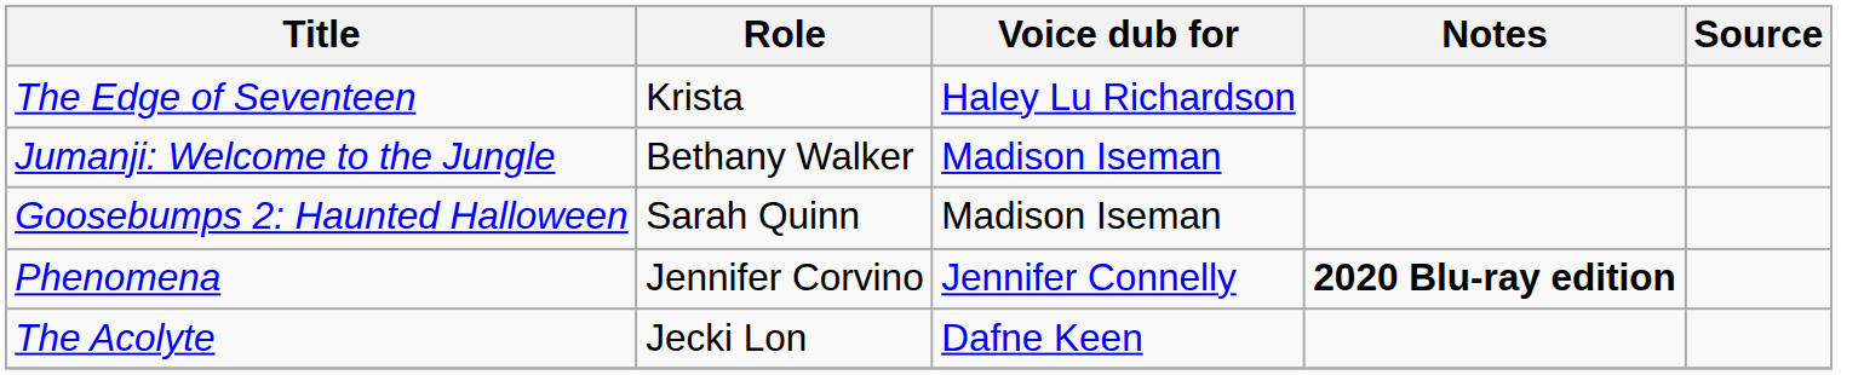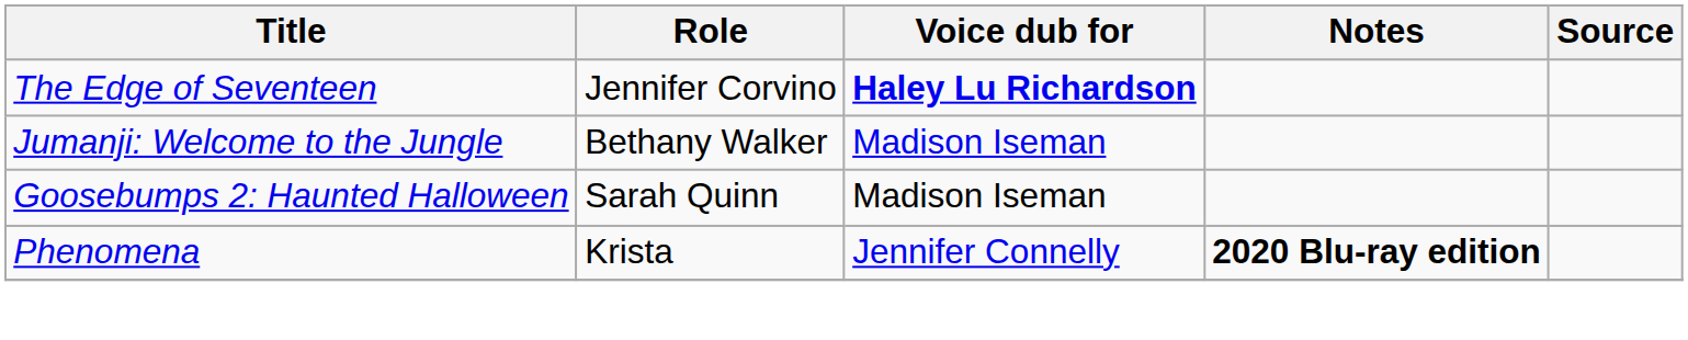The Edge of Seventeen | Role: Krista -> Jennifer Corvino
The Edge of Seventeen | Voice dub for: normal -> bold
Phenomena | Role: Jennifer Corvino -> Krista
- row: The Acolyte | Jecki Lon | Dafne Keen
